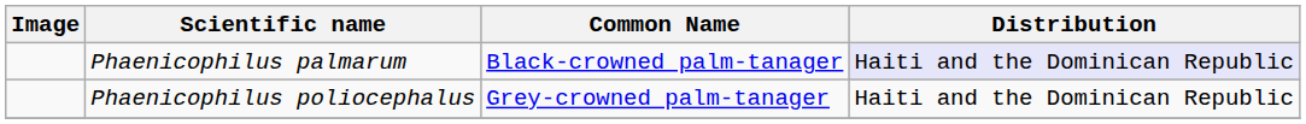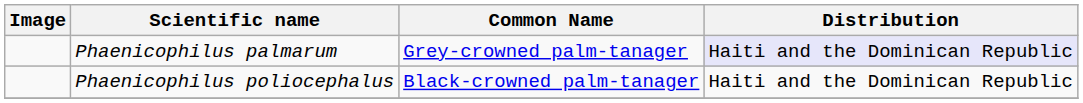Phaenicophilus palmarum | Common Name: Black-crowned palm-tanager -> Grey-crowned palm-tanager
Phaenicophilus poliocephalus | Common Name: Grey-crowned palm-tanager -> Black-crowned palm-tanager
